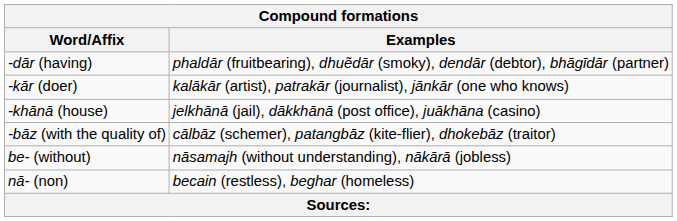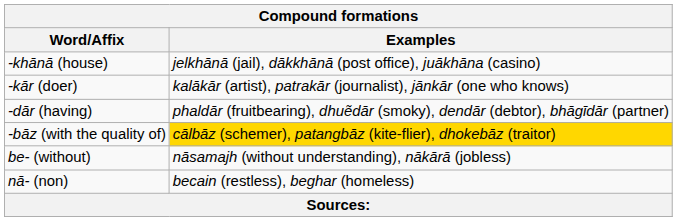rows swapped: -khānā (house) <-> -dār (having)
-bāz (with the quality of) | Examples: no background -> gold background
